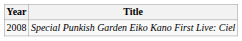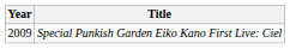Special Punkish Garden Eiko Kano First Live: Ciel | Year: 2008 -> 2009
